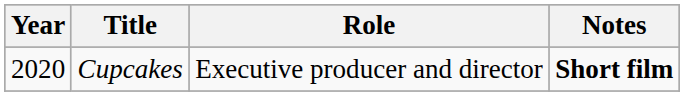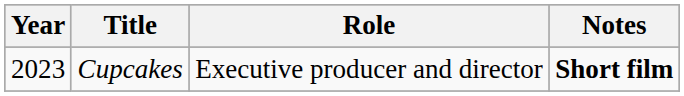Cupcakes | Year: 2020 -> 2023
